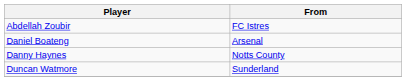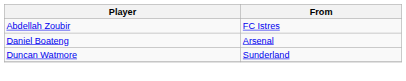- row: Danny Haynes | Notts County
